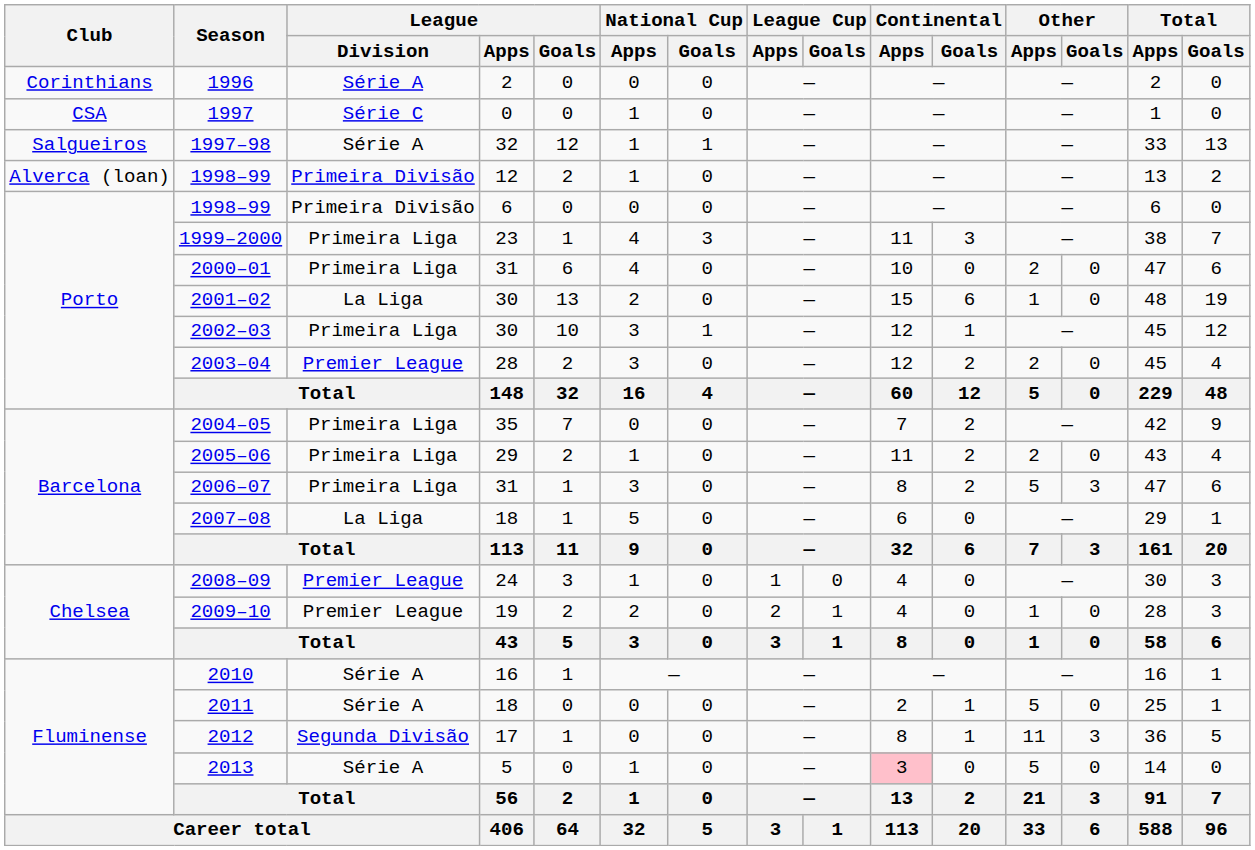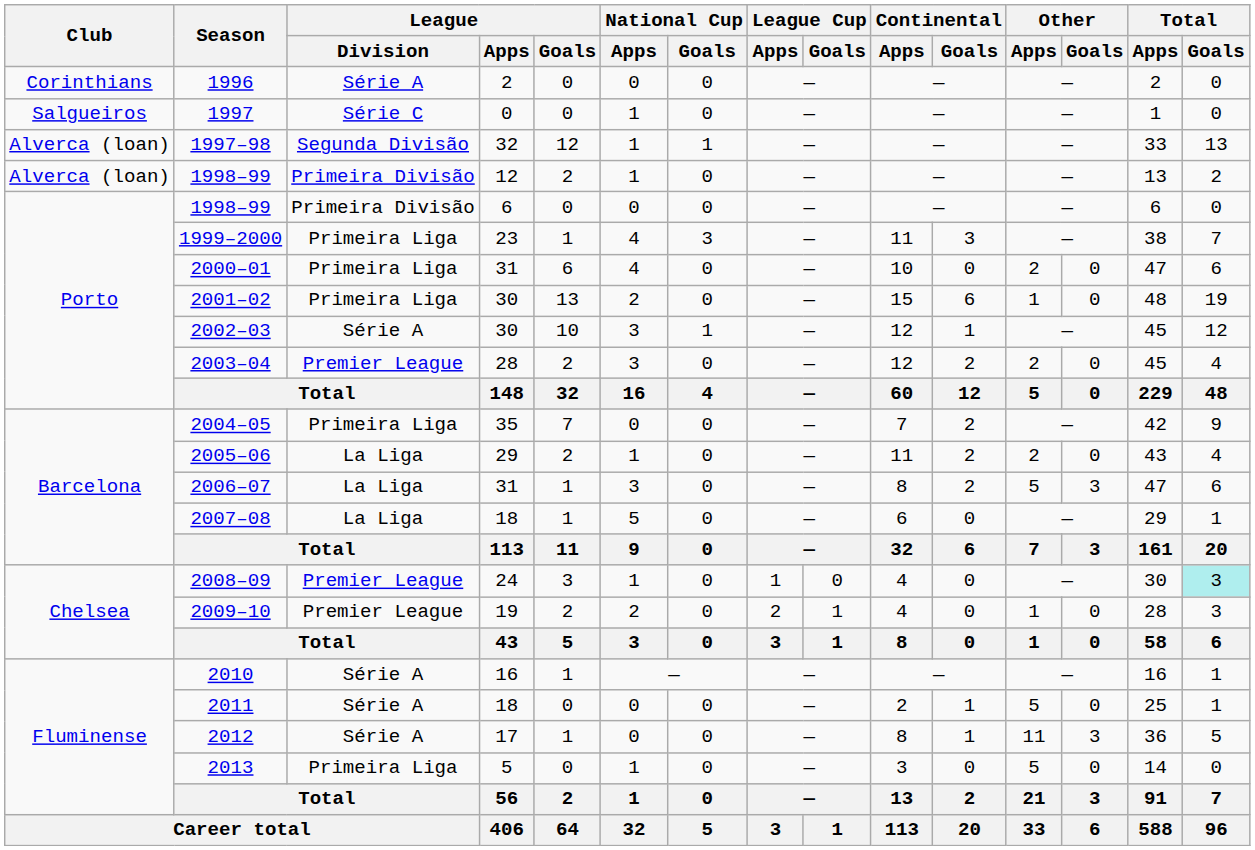1997 | Club: CSA -> Salgueiros
1997–98 | Club: Salgueiros -> Alverca (loan)
1997–98 | League / Division: Série A -> Segunda Divisão
2001–02 | League / Division: La Liga -> Primeira Liga
2002–03 | League / Division: Primeira Liga -> Série A
2005–06 | League / Division: Primeira Liga -> La Liga
2006–07 | League / Division: Primeira Liga -> La Liga
2008–09 | Total / Goals: no background -> paleturquoise background
2012 | League / Division: Segunda Divisão -> Série A
2013 | League / Division: Série A -> Primeira Liga
2013 | Continental / Apps: pink background -> no background
